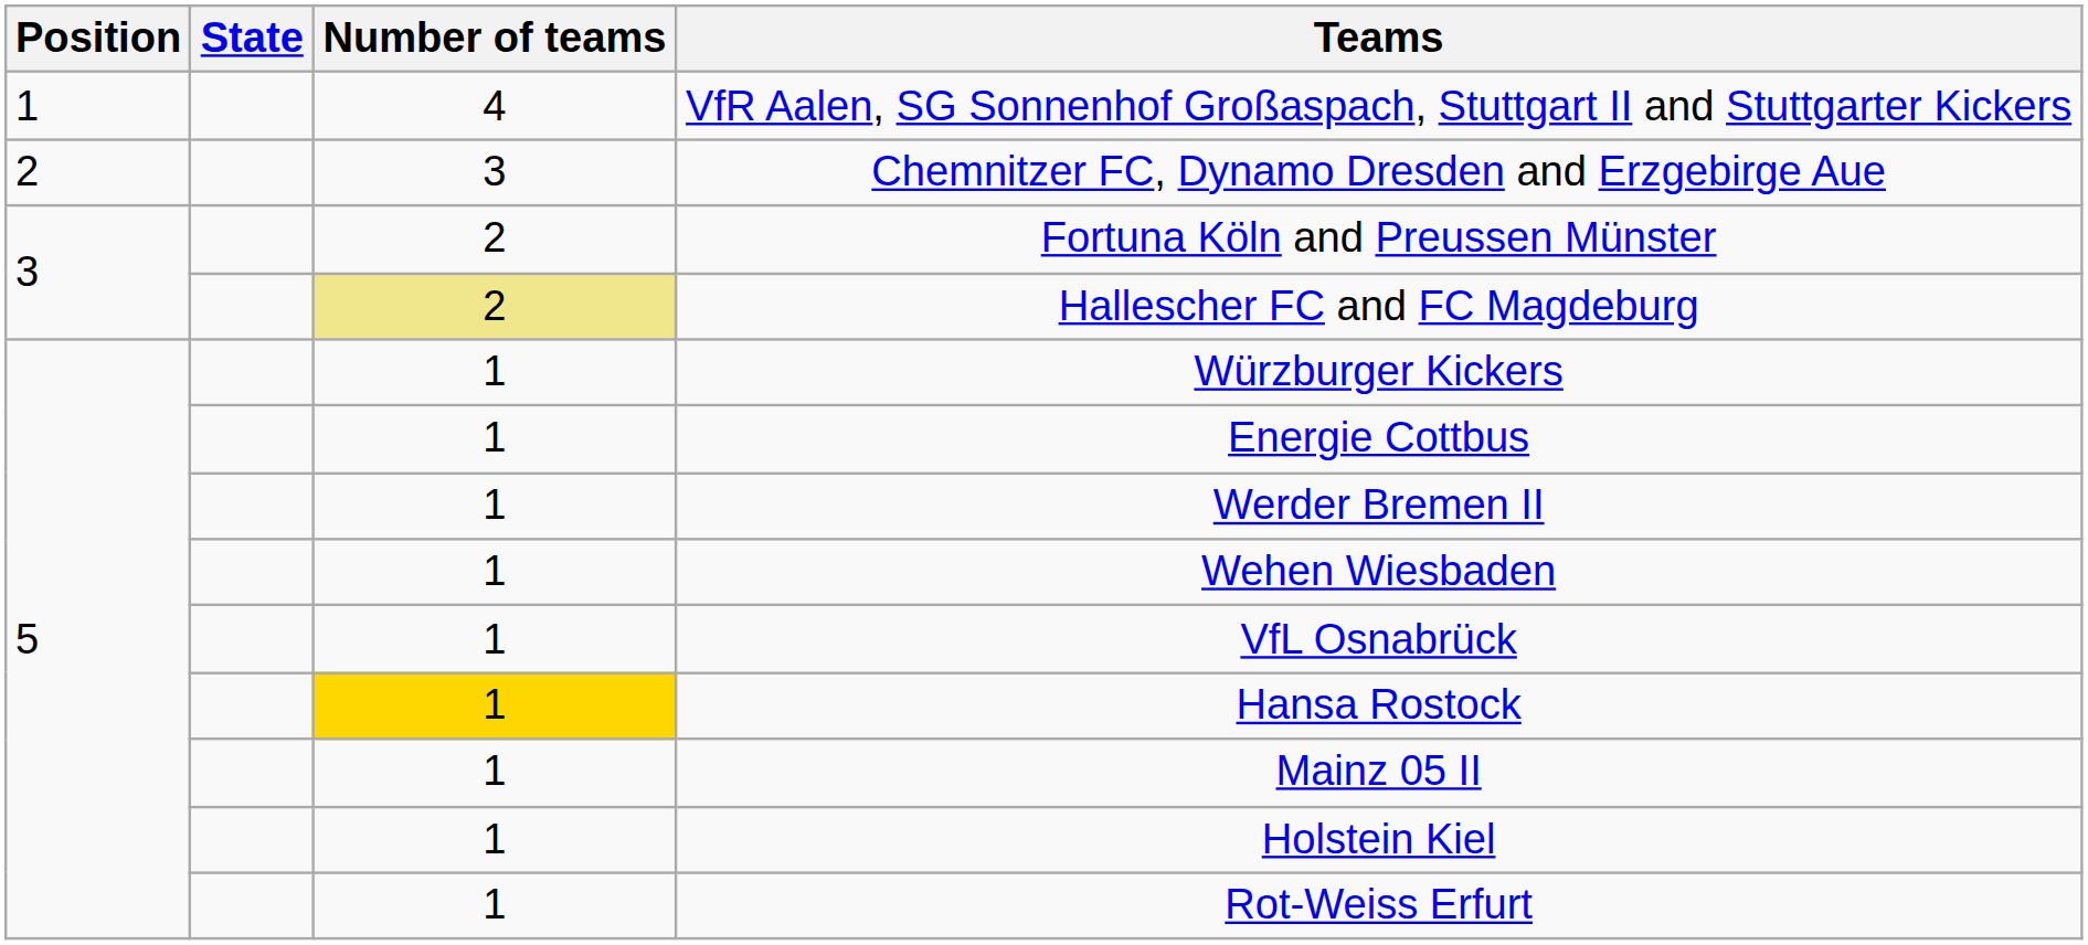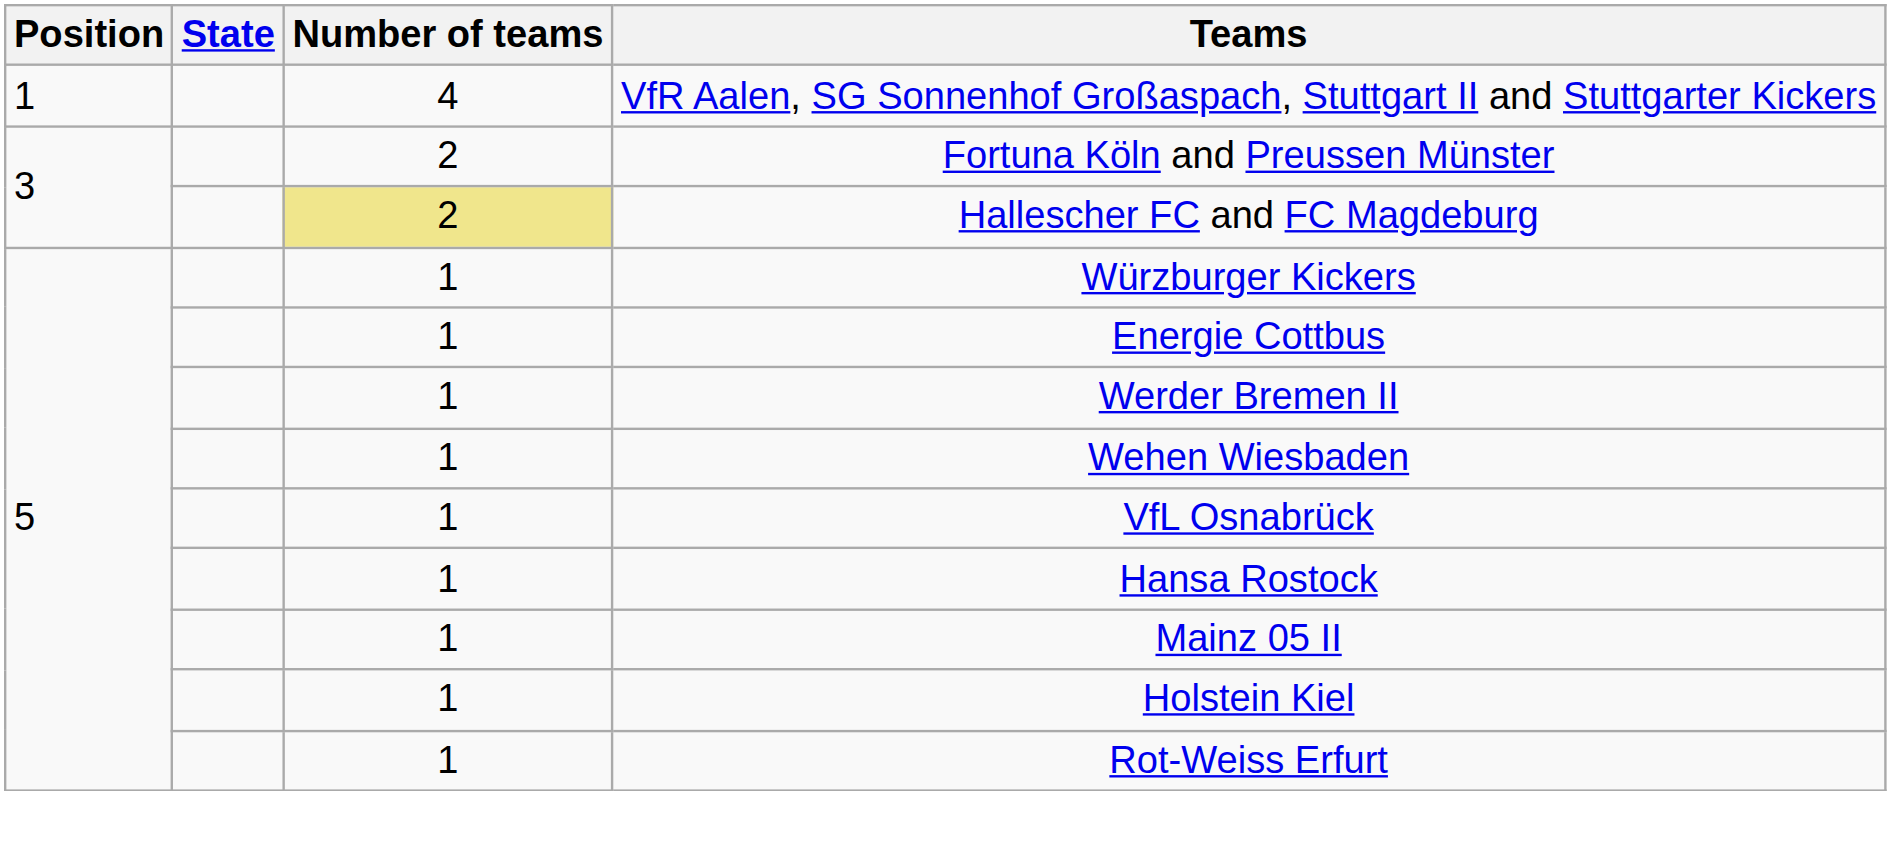- row: 2 | 3 | Chemnitzer FC, Dynamo Dresden and Erzgebirge Aue
Hansa Rostock | Number of teams: gold background -> no background
